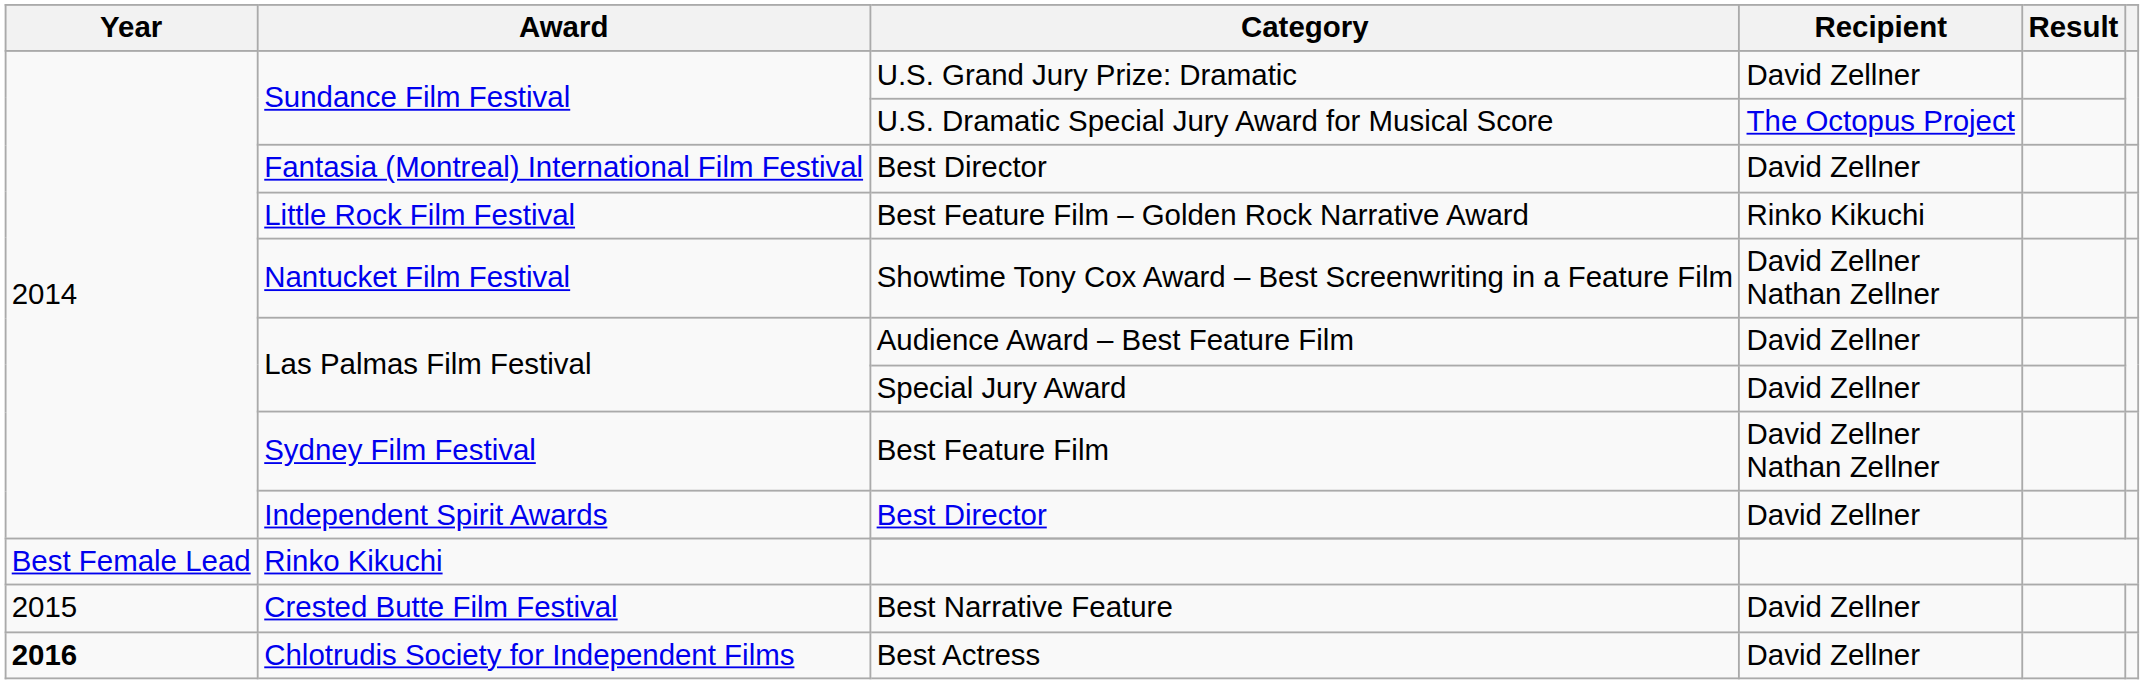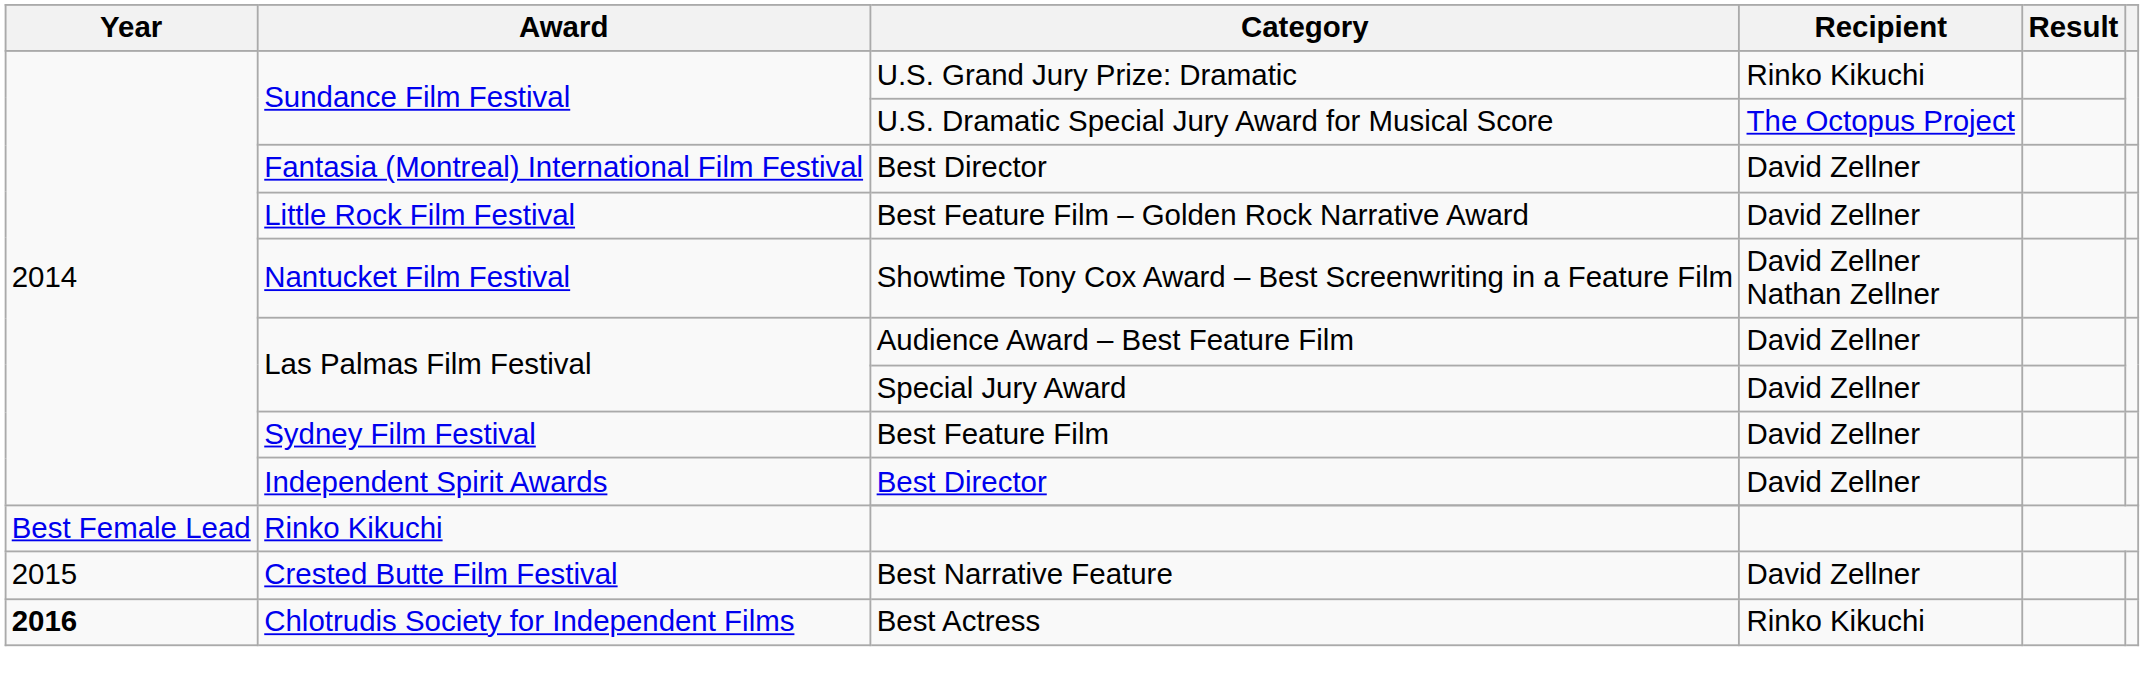U.S. Grand Jury Prize: Dramatic | Recipient: David Zellner -> Rinko Kikuchi
Best Feature Film – Golden Rock Narrative Award | Recipient: Rinko Kikuchi -> David Zellner
Best Feature Film | Recipient: David Zellner Nathan Zellner -> David Zellner
Best Actress | Recipient: David Zellner -> Rinko Kikuchi
